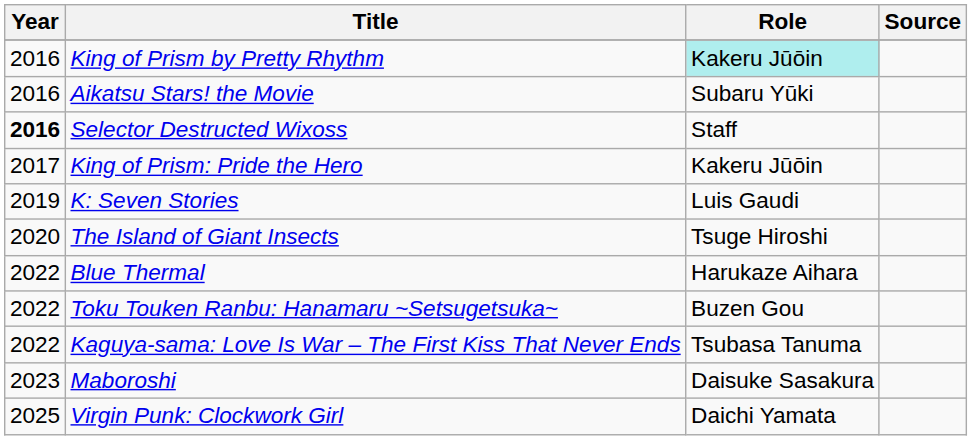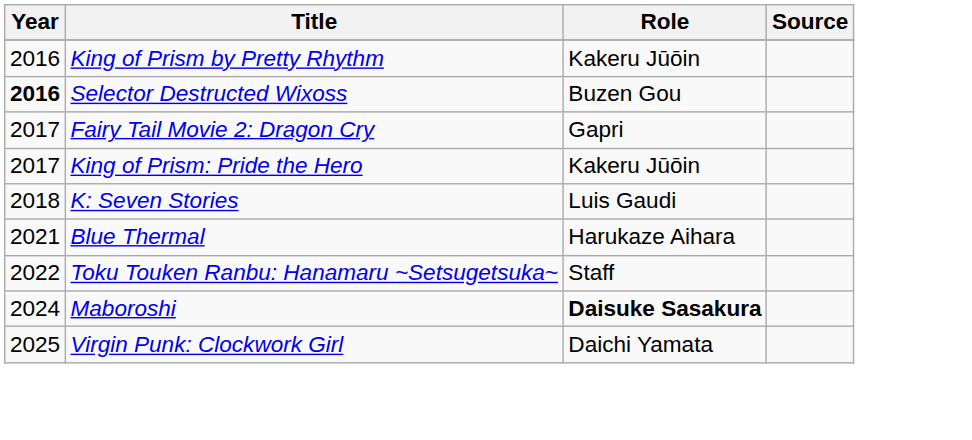King of Prism by Pretty Rhythm | Role: paleturquoise background -> no background
- row: 2016 | Aikatsu Stars! the Movie | Subaru Yūki
Selector Destructed Wixoss | Role: Staff -> Buzen Gou
+ row: 2017 | Fairy Tail Movie 2: Dragon Cry | Gapri
K: Seven Stories | Year: 2019 -> 2018
- row: 2020 | The Island of Giant Insects | Tsuge Hiroshi
Blue Thermal | Year: 2022 -> 2021
Toku Touken Ranbu: Hanamaru ~Setsugetsuka~ | Role: Buzen Gou -> Staff
- row: 2022 | Kaguya-sama: Love Is War – The First Kiss That Never Ends | Tsubasa Tanuma
Maboroshi | Year: 2023 -> 2024
Maboroshi | Role: normal -> bold
